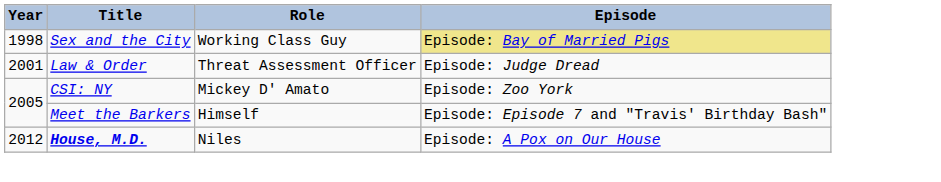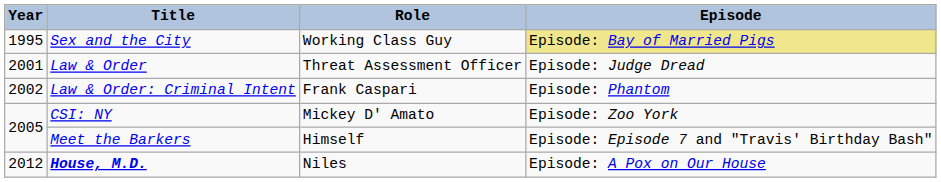Sex and the City | Year: 1998 -> 1995
+ row: 2002 | Law & Order: Criminal Intent | Frank Caspari | Episode: Phantom
